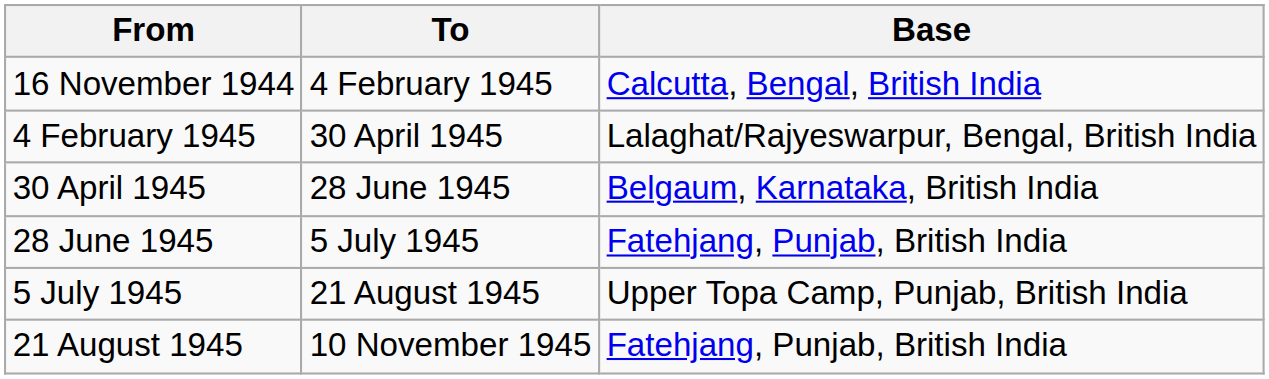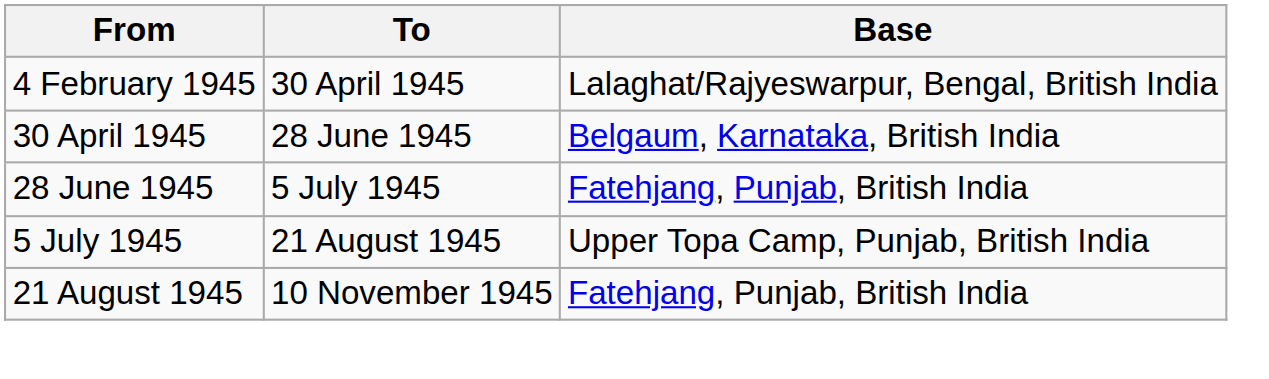- row: 16 November 1944 | 4 February 1945 | Calcutta, Bengal, British India
